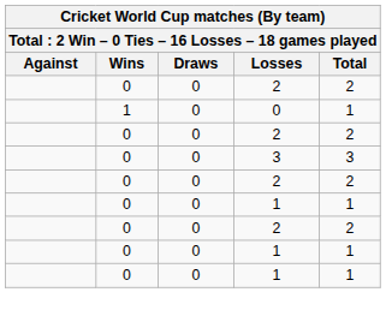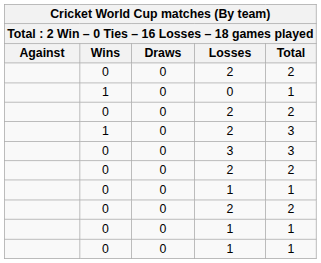+ row: 1 | 0 | 2 | 3
